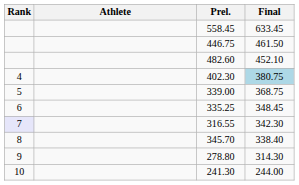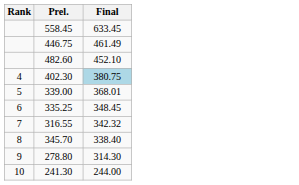- column: Athlete
446.75 | Final: 461.50 -> 461.49
339.00 | Final: 368.75 -> 368.01
316.55 | Rank: lavender background -> no background
316.55 | Final: 342.30 -> 342.32
